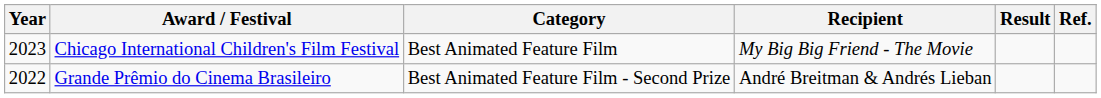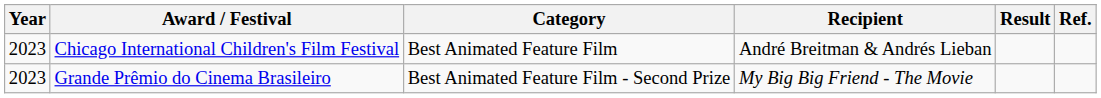Chicago International Children's Film Festival | Recipient: My Big Big Friend - The Movie -> André Breitman & Andrés Lieban
Grande Prêmio do Cinema Brasileiro | Year: 2022 -> 2023
Grande Prêmio do Cinema Brasileiro | Recipient: André Breitman & Andrés Lieban -> My Big Big Friend - The Movie
